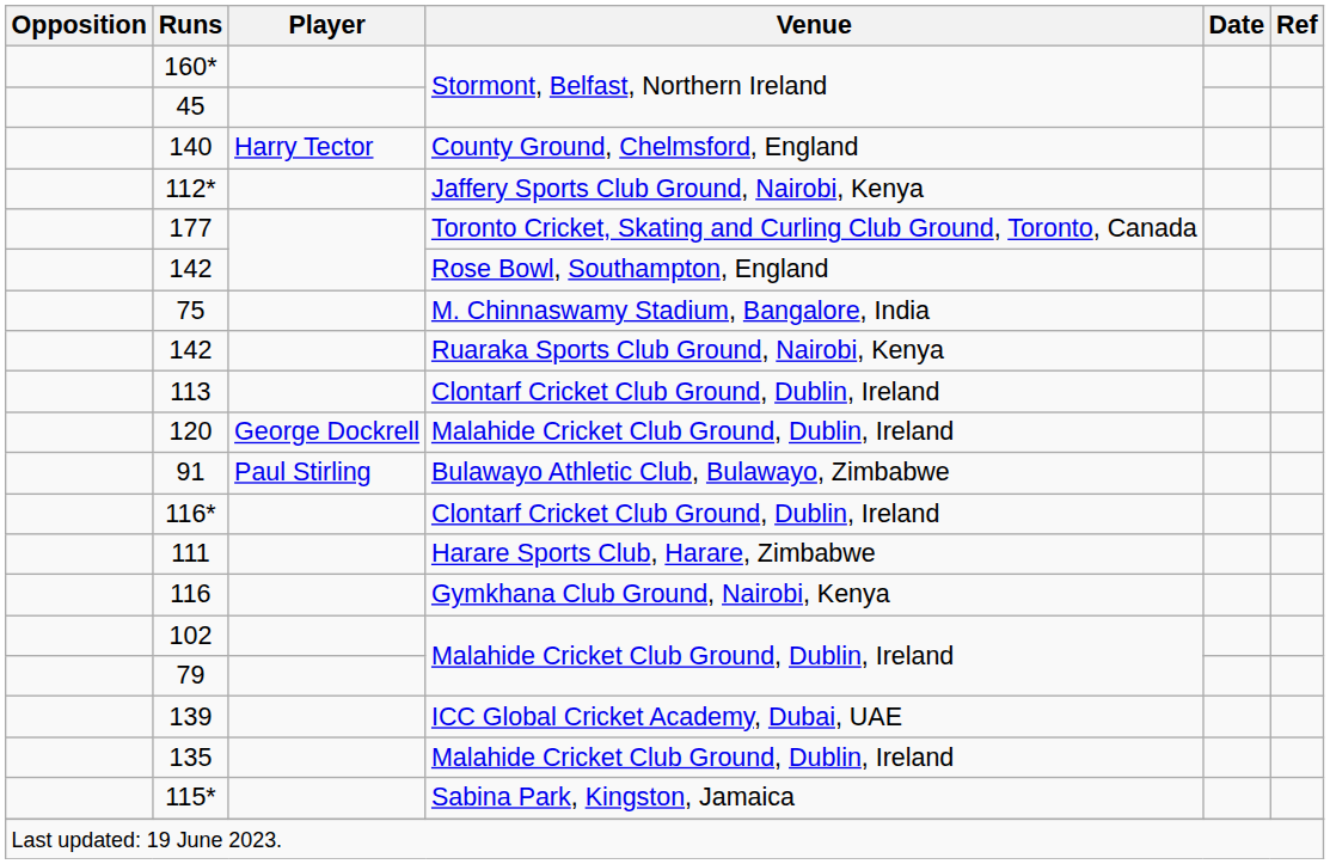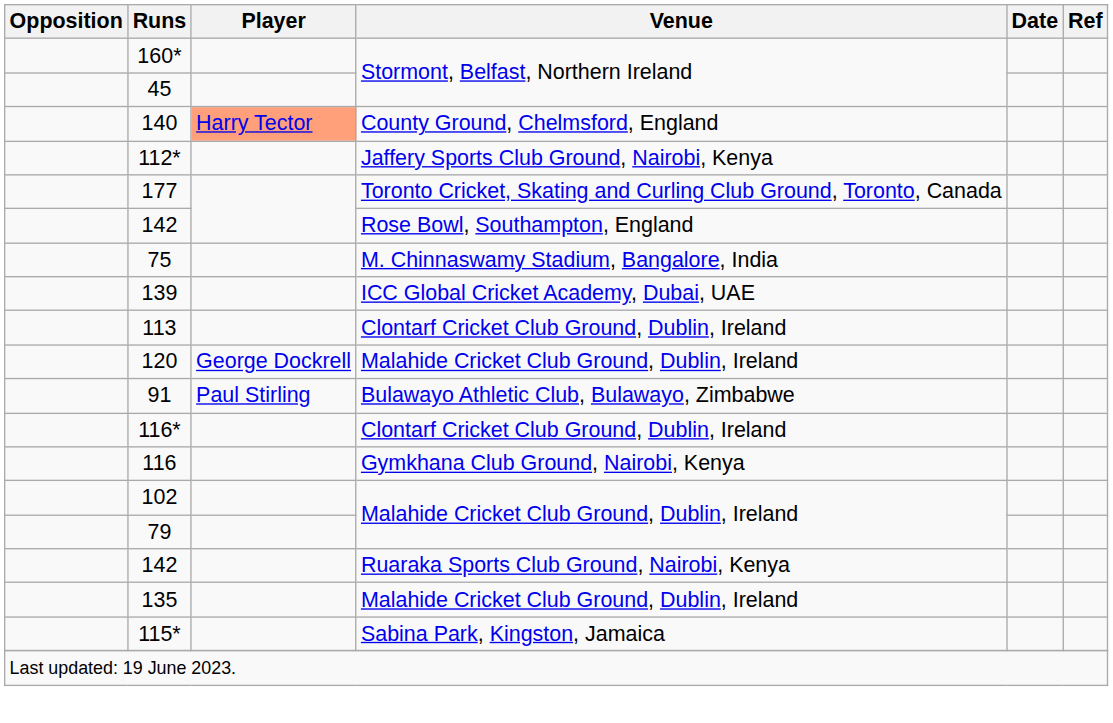140 | Player: no background -> lightsalmon background
rows swapped: 142 / Ruaraka Sports Club Ground, Nairobi, Kenya <-> 139
- row: 111 | Harare Sports Club, Harare, Zimbabwe
